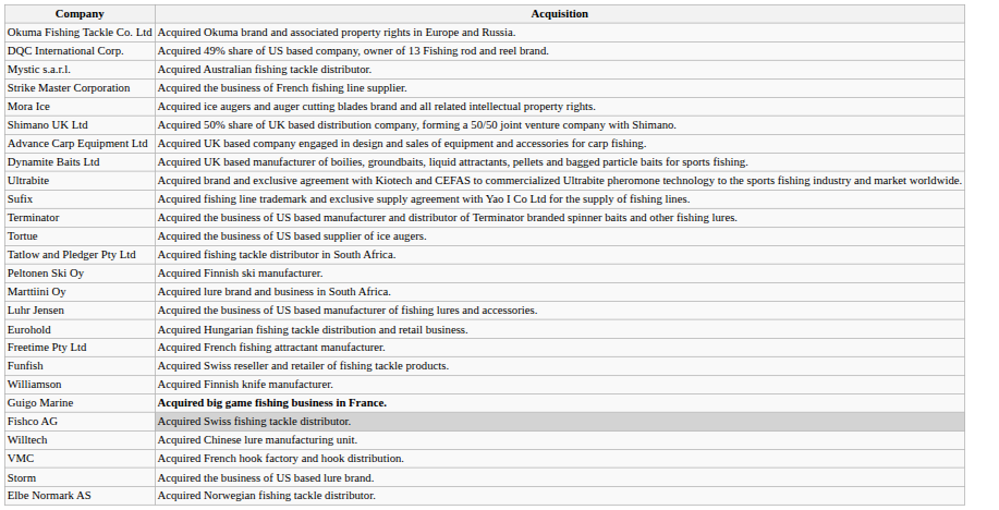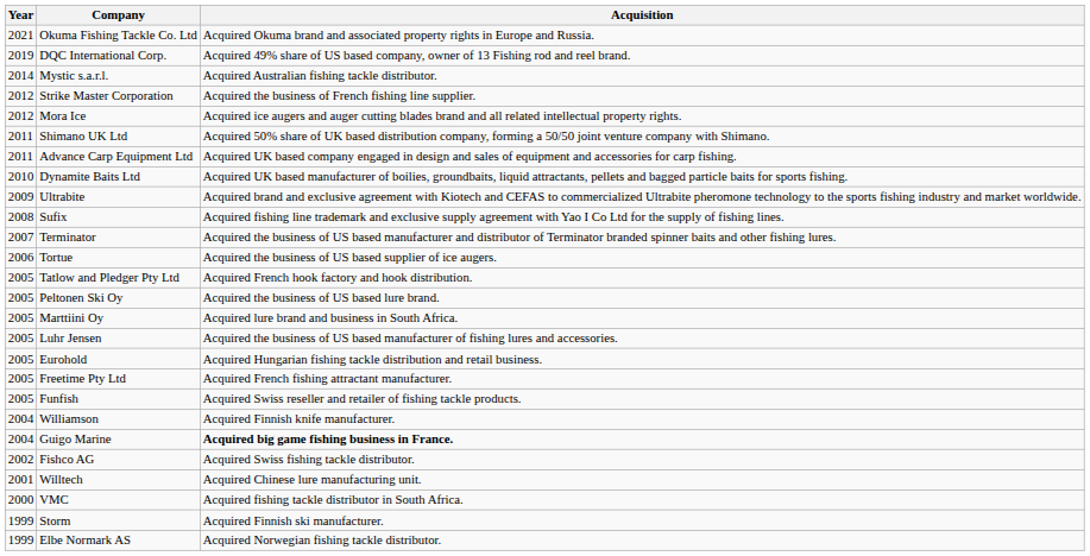+ column: Year | 2021 | 2019 | 2014 | 2012 | 2012 | 2011 | 2011 | 2010 | 2009 | 2008 | 2007 | 2006 | 2005 | 2005 | 2005 | 2005 | 2005 | 2005 | 2005 | 2004 | 2004 | 2002 | 2001 | 2000 | 1999 | 1999
Tatlow and Pledger Pty Ltd | Acquisition: Acquired fishing tackle distributor in South Africa. -> Acquired French hook factory and hook distribution.
Peltonen Ski Oy | Acquisition: Acquired Finnish ski manufacturer. -> Acquired the business of US based lure brand.
Fishco AG | Acquisition: lightgrey background -> no background
VMC | Acquisition: Acquired French hook factory and hook distribution. -> Acquired fishing tackle distributor in South Africa.
Storm | Acquisition: Acquired the business of US based lure brand. -> Acquired Finnish ski manufacturer.
